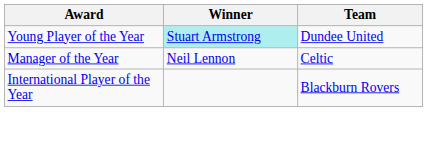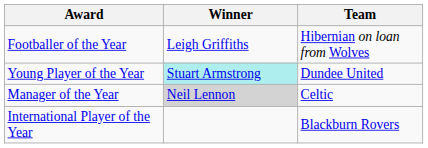+ row: Footballer of the Year | Leigh Griffiths | Hibernian on loan from Wolves
Manager of the Year | Winner: no background -> lightgrey background
